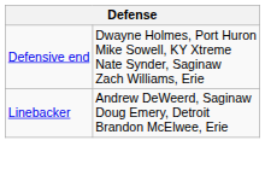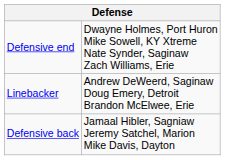+ row: Defensive back | Jamaal Hibler, Sagniaw Jeremy Satchel, Marion Mike Davis, Dayton
